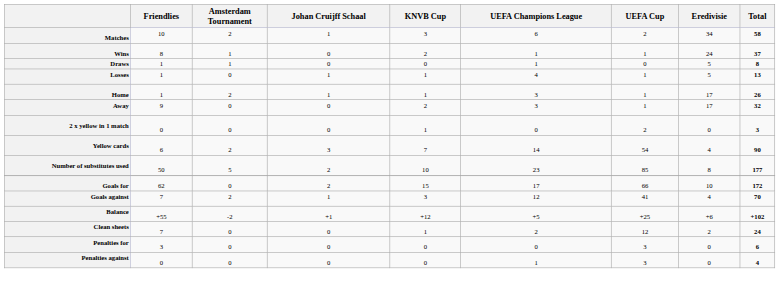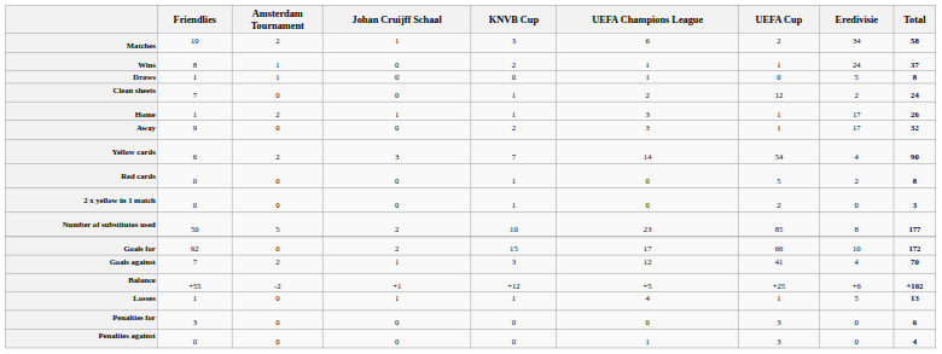rows swapped: Losses <-> Clean sheets
rows swapped: Yellow cards <-> 2 x yellow in 1 match
+ row: Red cards | 0 | 0 | 0 | 1 | 0 | 5 | 2 | 8
